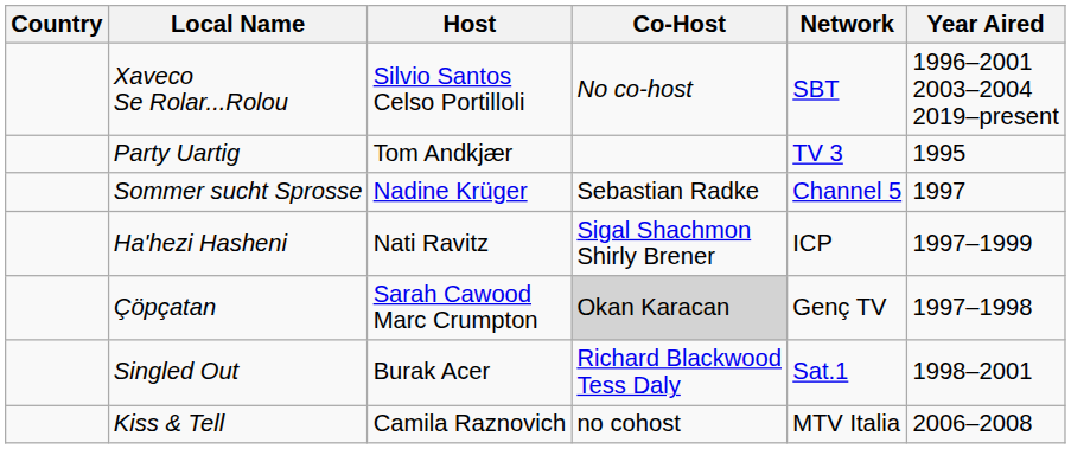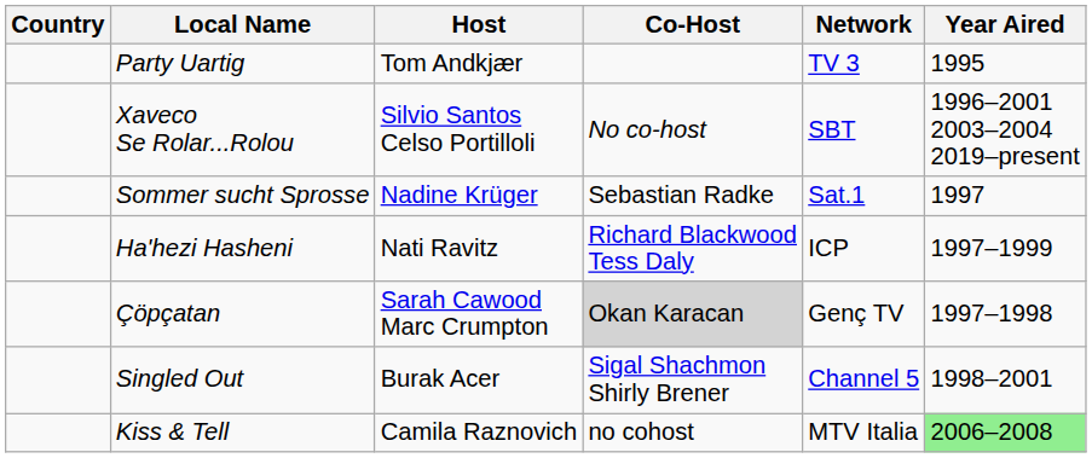rows swapped: Xaveco Se Rolar...Rolou <-> Party Uartig
Sommer sucht Sprosse | Network: Channel 5 -> Sat.1
Ha'hezi Hasheni | Co-Host: Sigal Shachmon Shirly Brener -> Richard Blackwood Tess Daly
Singled Out | Co-Host: Richard Blackwood Tess Daly -> Sigal Shachmon Shirly Brener
Singled Out | Network: Sat.1 -> Channel 5
Kiss & Tell | Year Aired: no background -> lightgreen background
